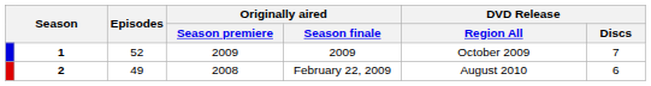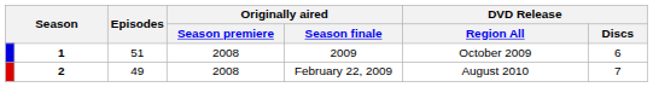1 | Episodes: 52 -> 51
1 | Originally aired / Season premiere: 2009 -> 2008
1 | DVD Release / Discs: 7 -> 6
2 | DVD Release / Discs: 6 -> 7
